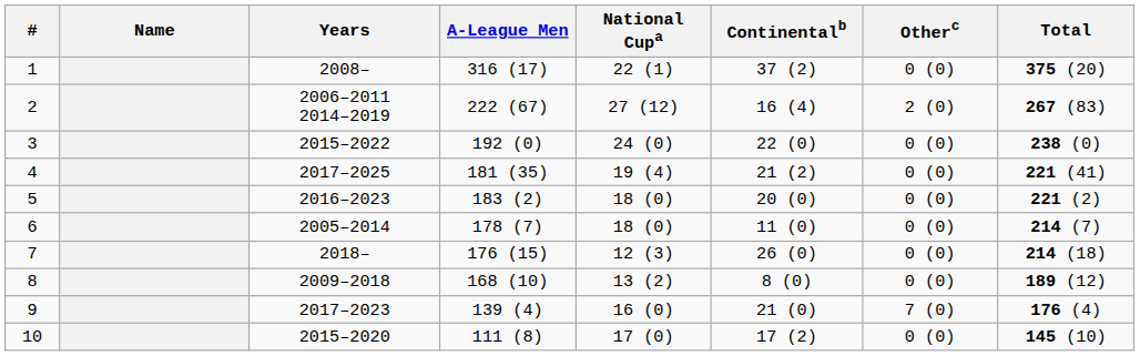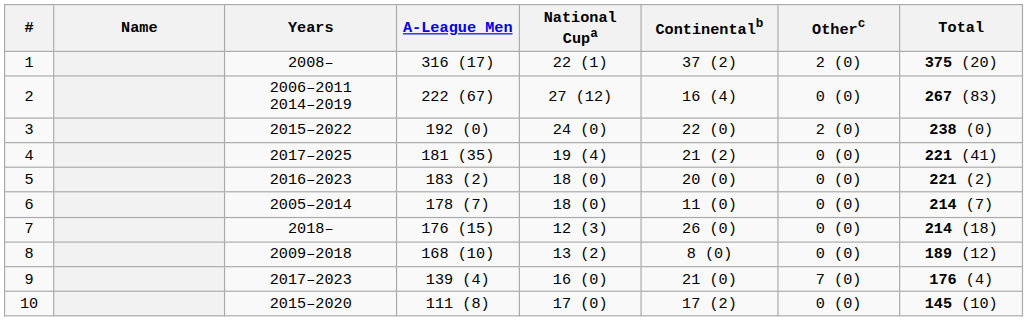1 | Otherc: 0 (0) -> 2 (0)
2 | Otherc: 2 (0) -> 0 (0)
3 | Otherc: 0 (0) -> 2 (0)
